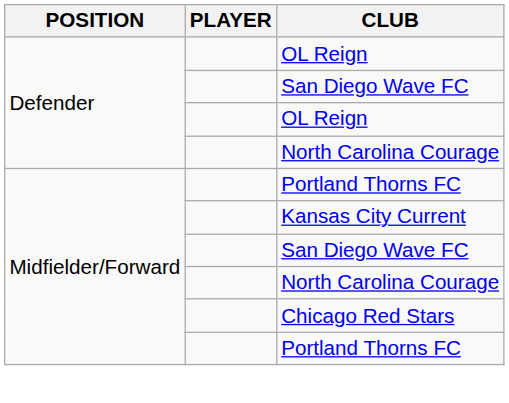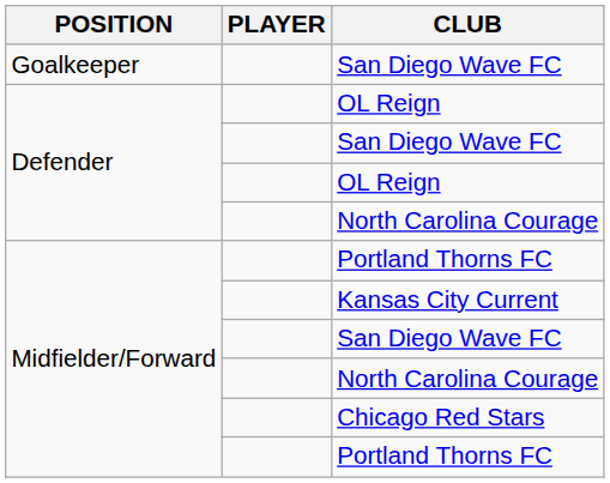+ row: Goalkeeper | San Diego Wave FC
